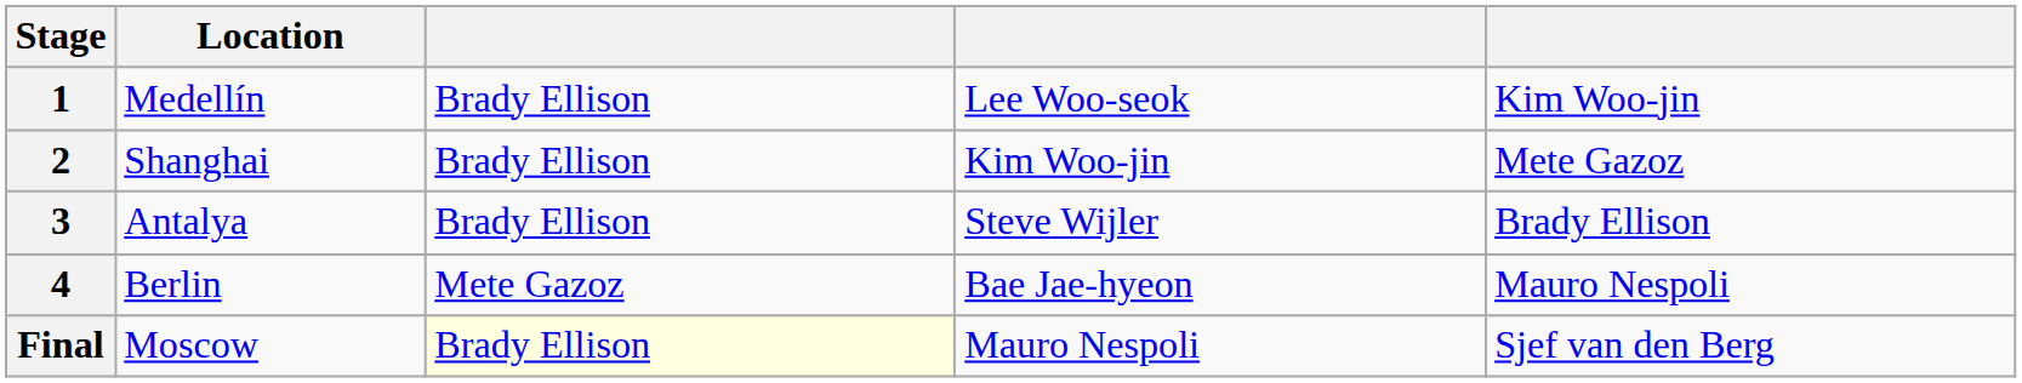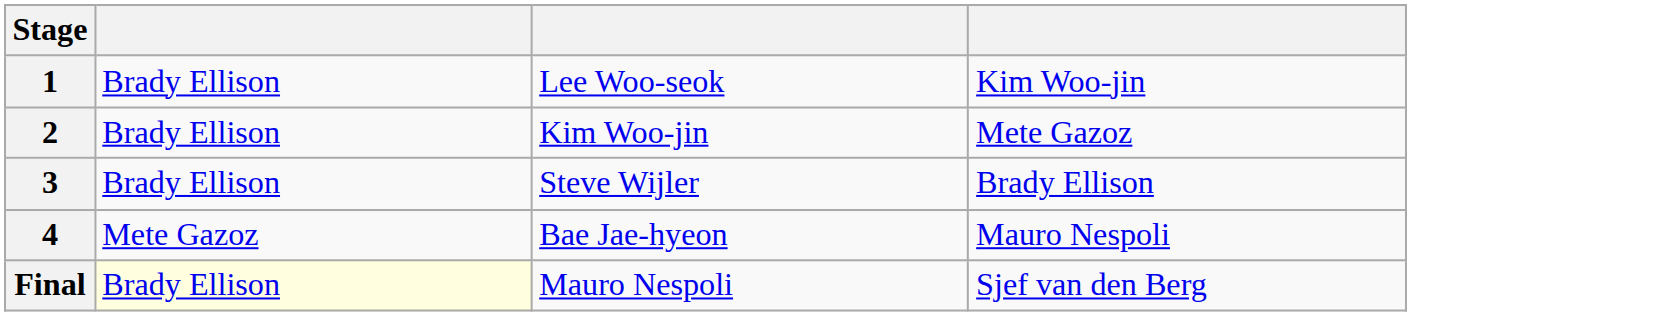- column: Location | Medellín | Shanghai | Antalya | Berlin | Moscow
